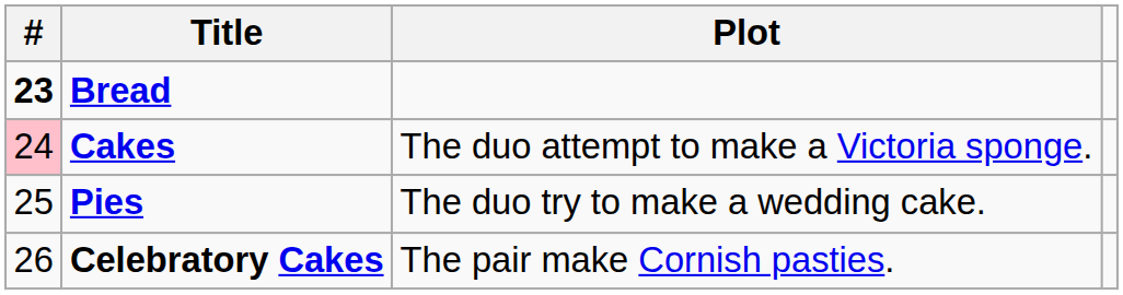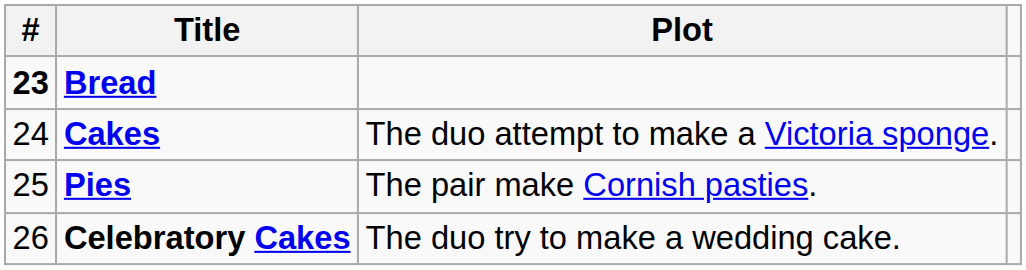Cakes | #: pink background -> no background
Pies | Plot: The duo try to make a wedding cake. -> The pair make Cornish pasties.
Celebratory Cakes | Plot: The pair make Cornish pasties. -> The duo try to make a wedding cake.
